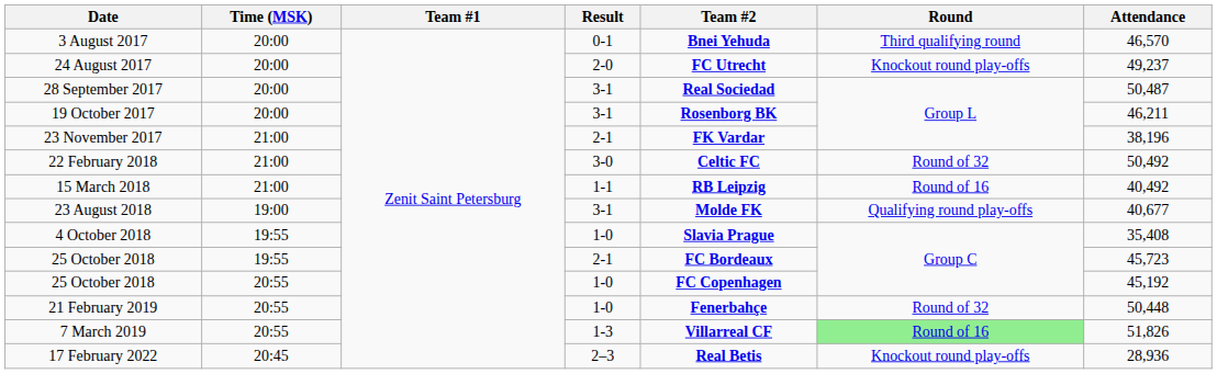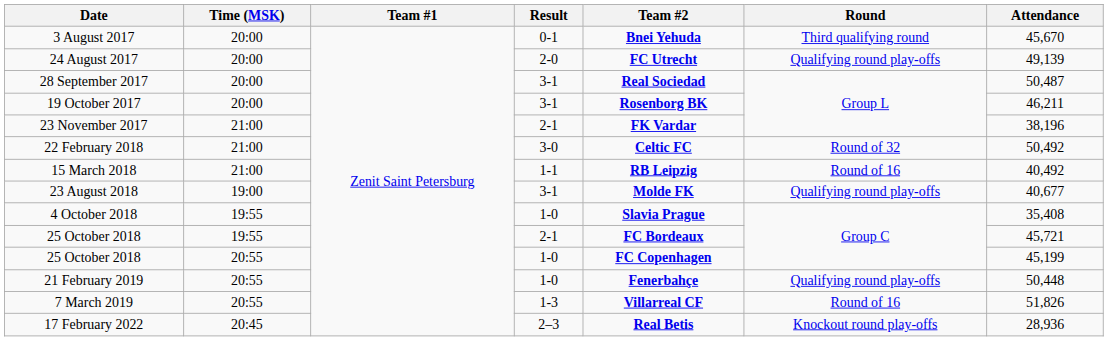3 August 2017 | Attendance: 46,570 -> 45,670
24 August 2017 | Round: Knockout round play-offs -> Qualifying round play-offs
24 August 2017 | Attendance: 49,237 -> 49,139
25 October 2018 / 2-1 | Attendance: 45,723 -> 45,721
25 October 2018 / 1-0 | Attendance: 45,192 -> 45,199
21 February 2019 | Round: Round of 32 -> Qualifying round play-offs
7 March 2019 | Round: lightgreen background -> no background
